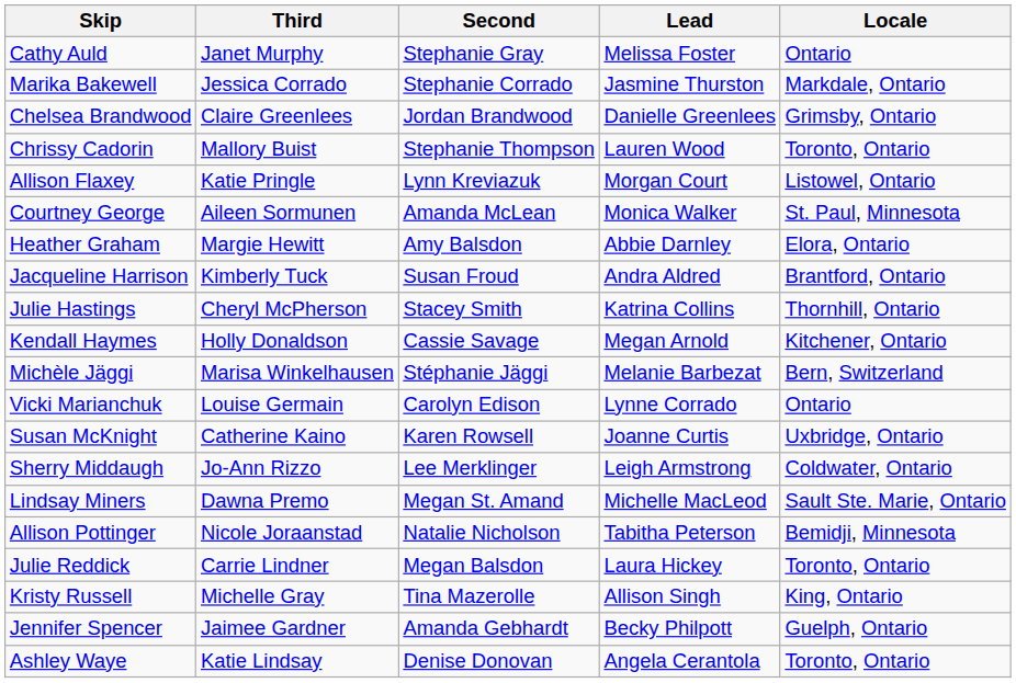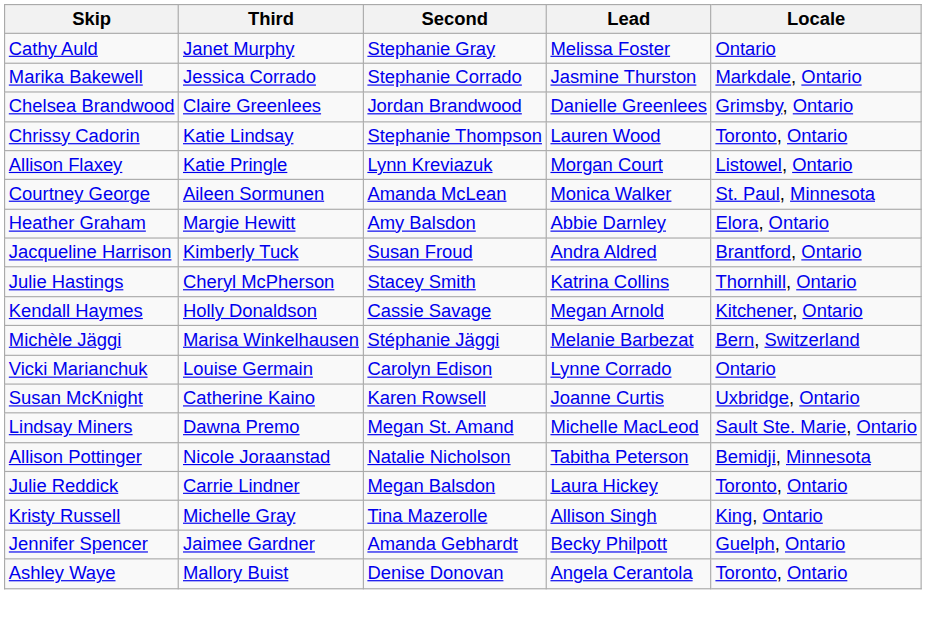Chrissy Cadorin | Third: Mallory Buist -> Katie Lindsay
- row: Sherry Middaugh | Jo-Ann Rizzo | Lee Merklinger | Leigh Armstrong | Coldwater, Ontario
Ashley Waye | Third: Katie Lindsay -> Mallory Buist
